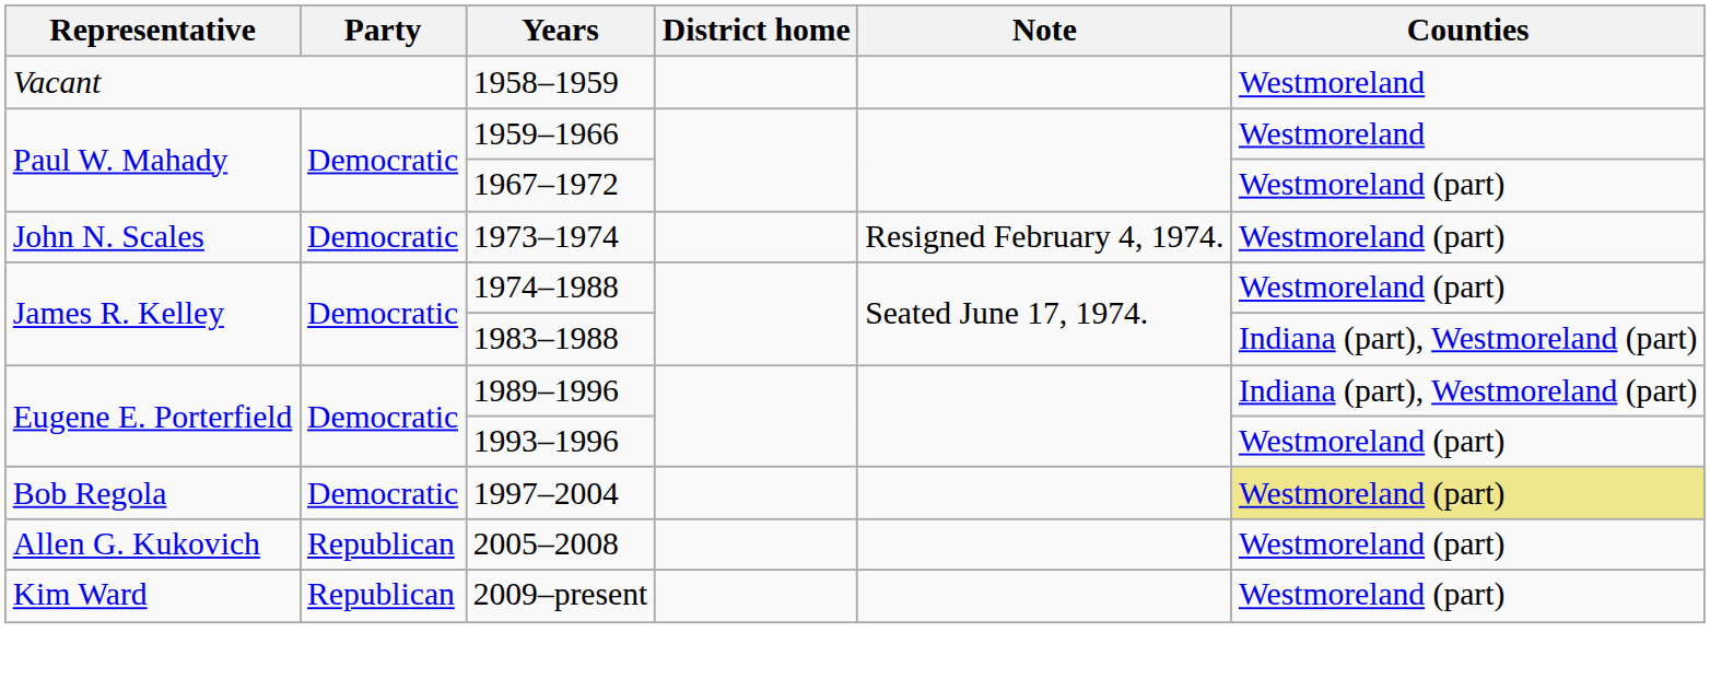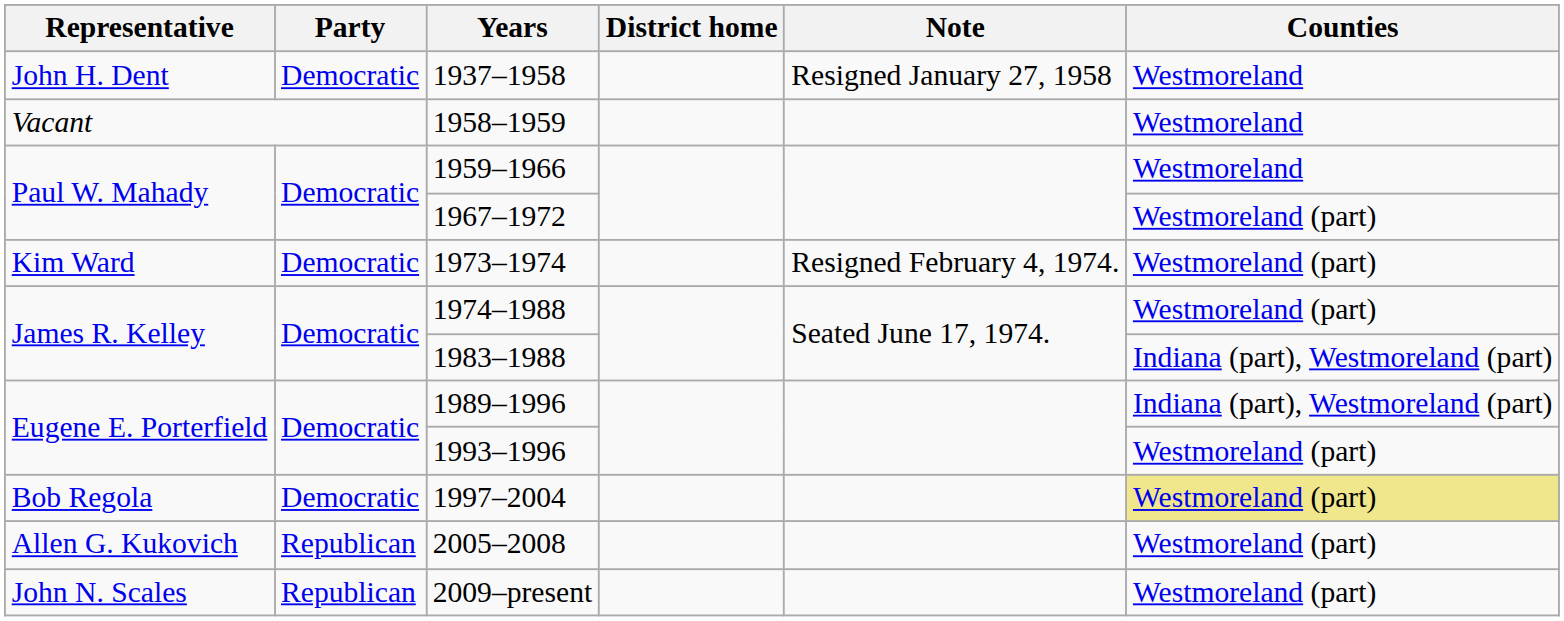+ row: John H. Dent | Democratic | 1937–1958 | Resigned January 27, 1958 | Westmoreland
1973–1974 | Representative: John N. Scales -> Kim Ward
2009–present | Representative: Kim Ward -> John N. Scales
